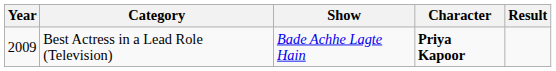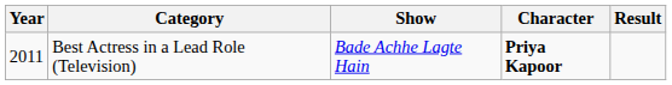Best Actress in a Lead Role (Television) | Year: 2009 -> 2011
